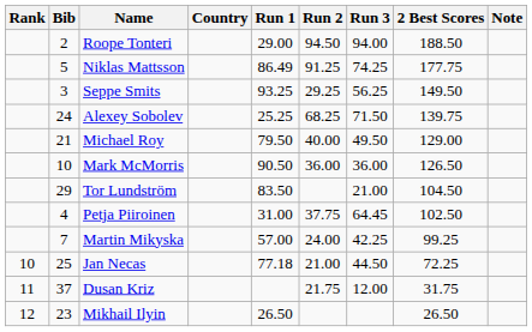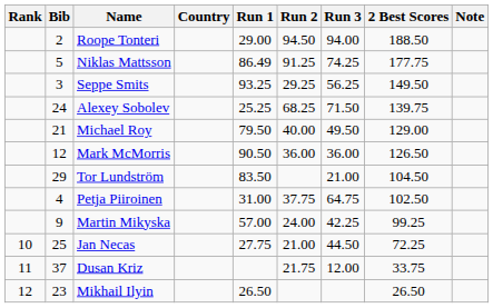Mark McMorris | Bib: 10 -> 12
Petja Piiroinen | Run 3: 64.45 -> 64.75
Martin Mikyska | Bib: 7 -> 9
Jan Necas | Run 1: 77.18 -> 27.75
Dusan Kriz | 2 Best Scores: 31.75 -> 33.75
